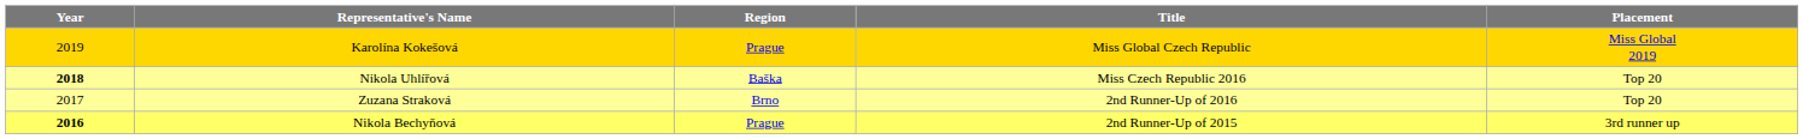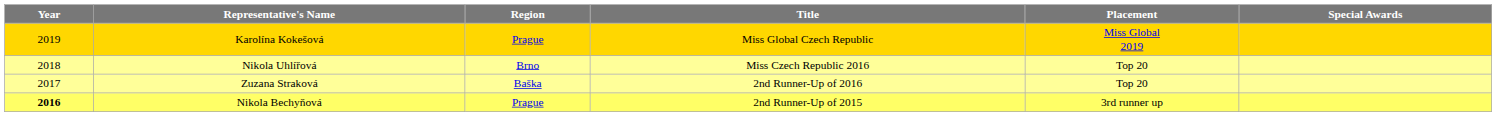+ column: Special Awards
Nikola Uhlířová | Year: bold -> normal
Nikola Uhlířová | Region: Baška -> Brno
Zuzana Straková | Region: Brno -> Baška
